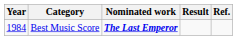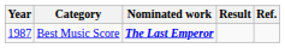Best Music Score | Year: 1984 -> 1987
